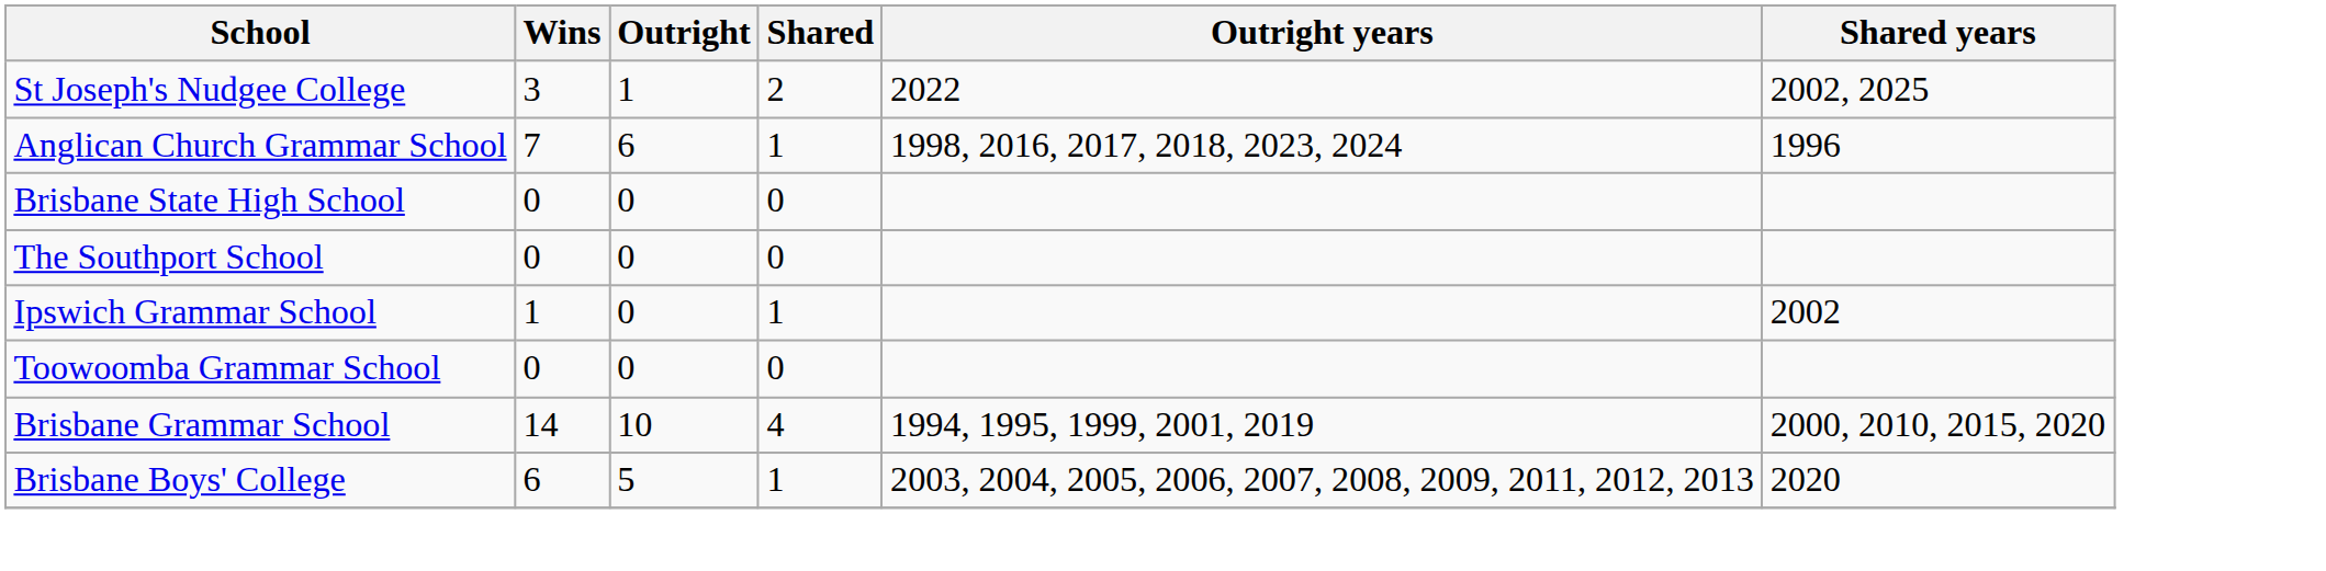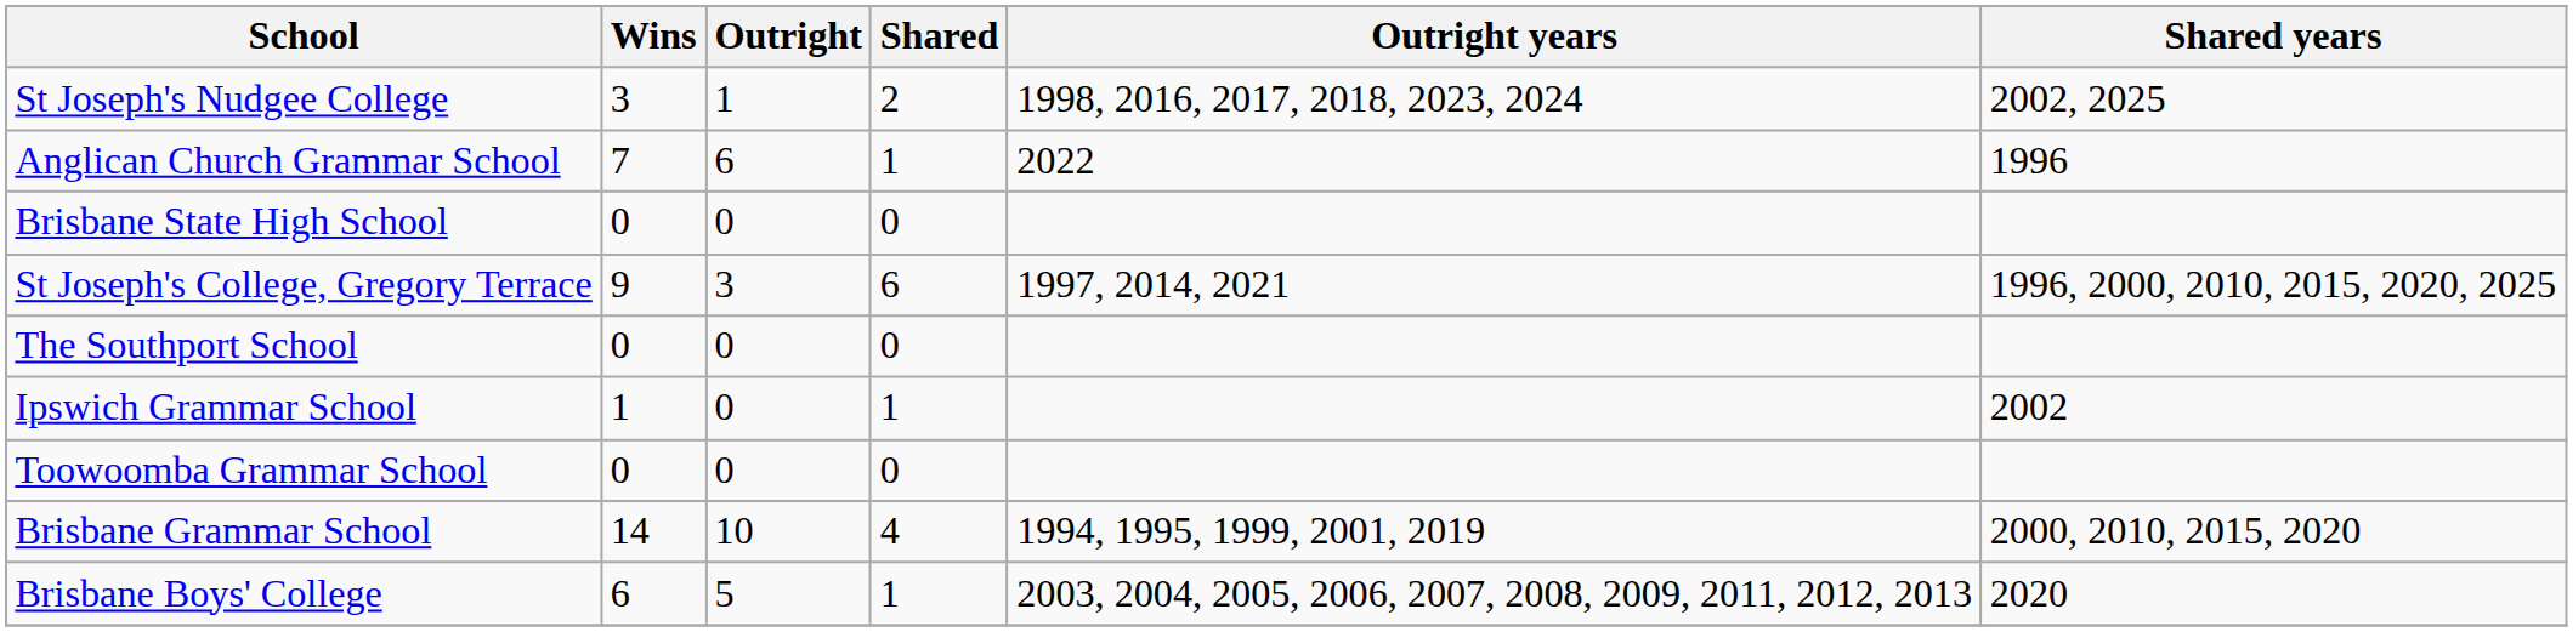St Joseph's Nudgee College | Outright years: 2022 -> 1998, 2016, 2017, 2018, 2023, 2024
Anglican Church Grammar School | Outright years: 1998, 2016, 2017, 2018, 2023, 2024 -> 2022
+ row: St Joseph's College, Gregory Terrace | 9 | 3 | 6 | 1997, 2014, 2021 | 1996, 2000, 2010, 2015, 2020, 2025
